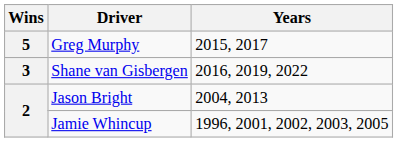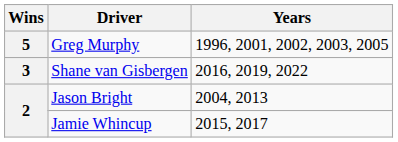Greg Murphy | Years: 2015, 2017 -> 1996, 2001, 2002, 2003, 2005
Jamie Whincup | Years: 1996, 2001, 2002, 2003, 2005 -> 2015, 2017
